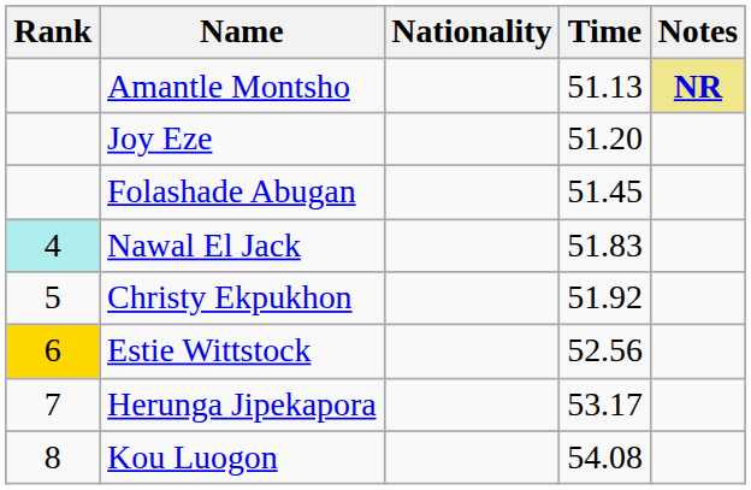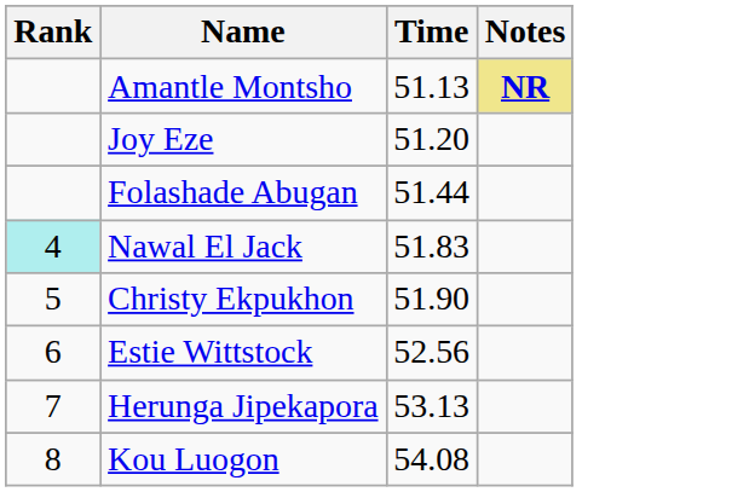- column: Nationality
Folashade Abugan | Time: 51.45 -> 51.44
Christy Ekpukhon | Time: 51.92 -> 51.90
Estie Wittstock | Rank: gold background -> no background
Herunga Jipekapora | Time: 53.17 -> 53.13
